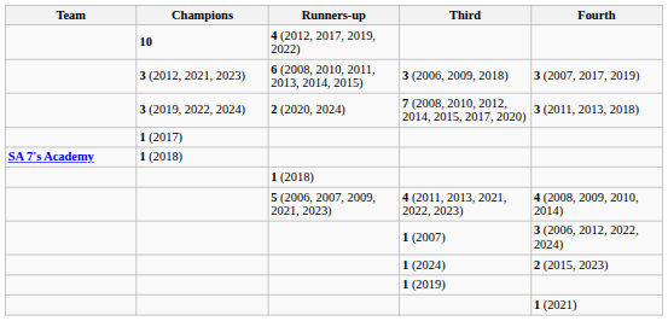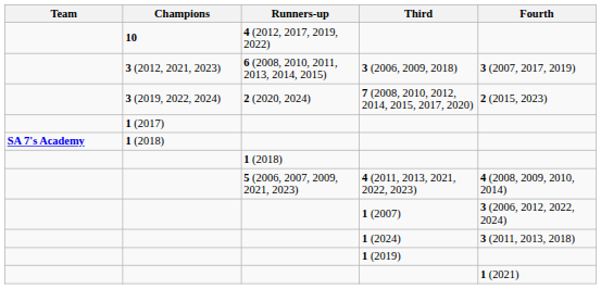7 (2008, 2010, 2012, 2014, 2015, 2017, 2020) | Fourth: 3 (2011, 2013, 2018) -> 2 (2015, 2023)
1 (2024) | Fourth: 2 (2015, 2023) -> 3 (2011, 2013, 2018)
